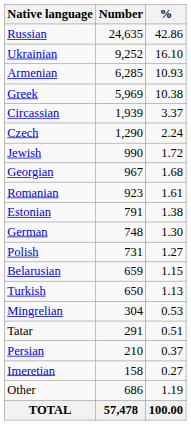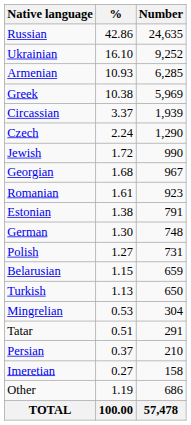columns swapped: Number <-> %
